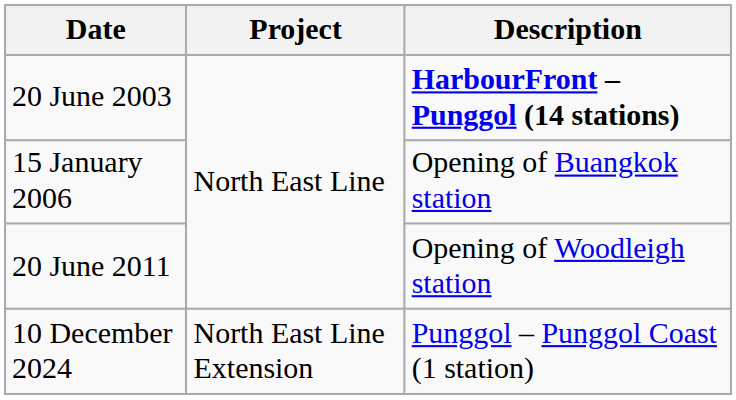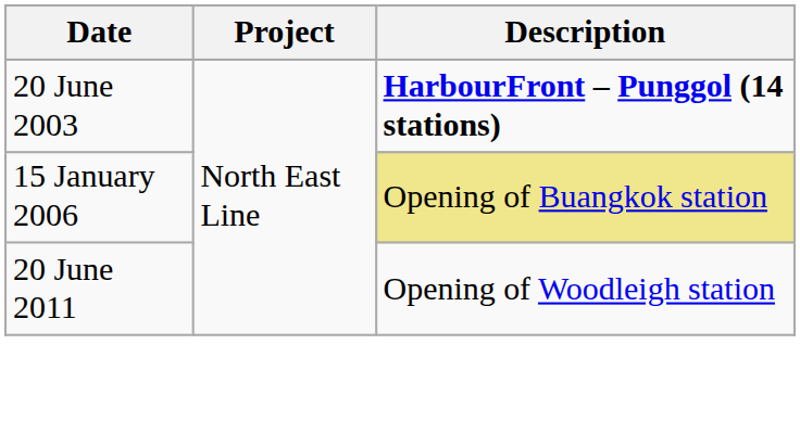15 January 2006 | Description: no background -> khaki background
- row: 10 December 2024 | North East Line Extension | Punggol – Punggol Coast (1 station)
